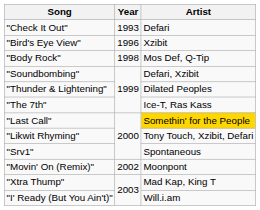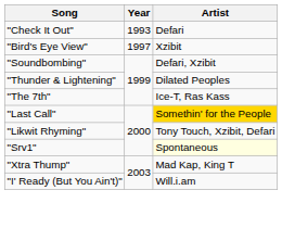"Bird's Eye View" | Year: 1996 -> 1997
- row: "Body Rock" | 1998 | Mos Def, Q-Tip
"Srv1" | Artist: no background -> lightyellow background
- row: "Movin' On (Remix)" | 2002 | Moonpont
